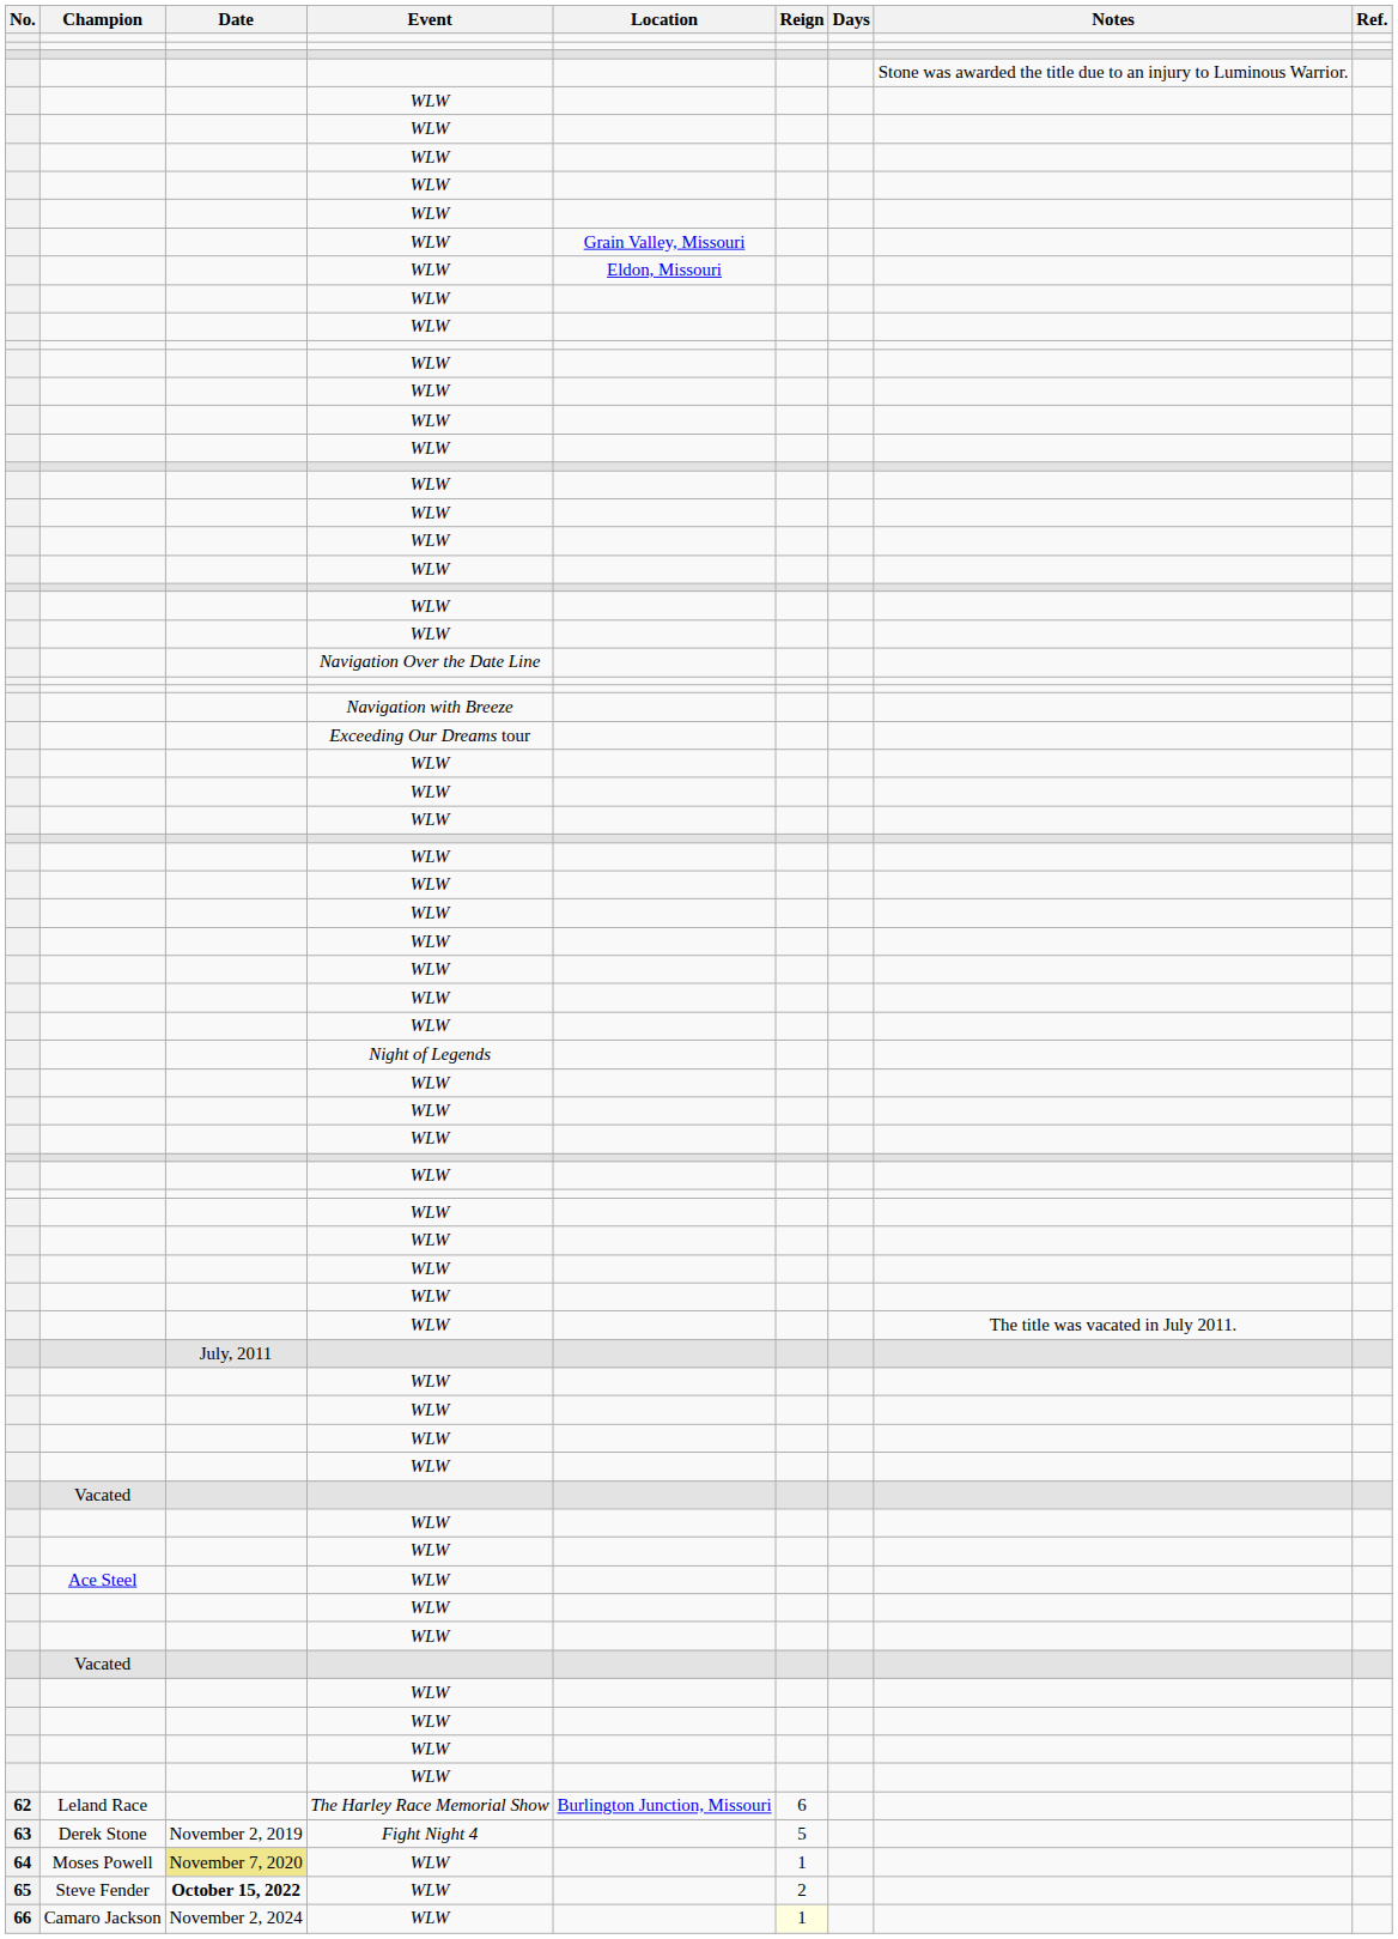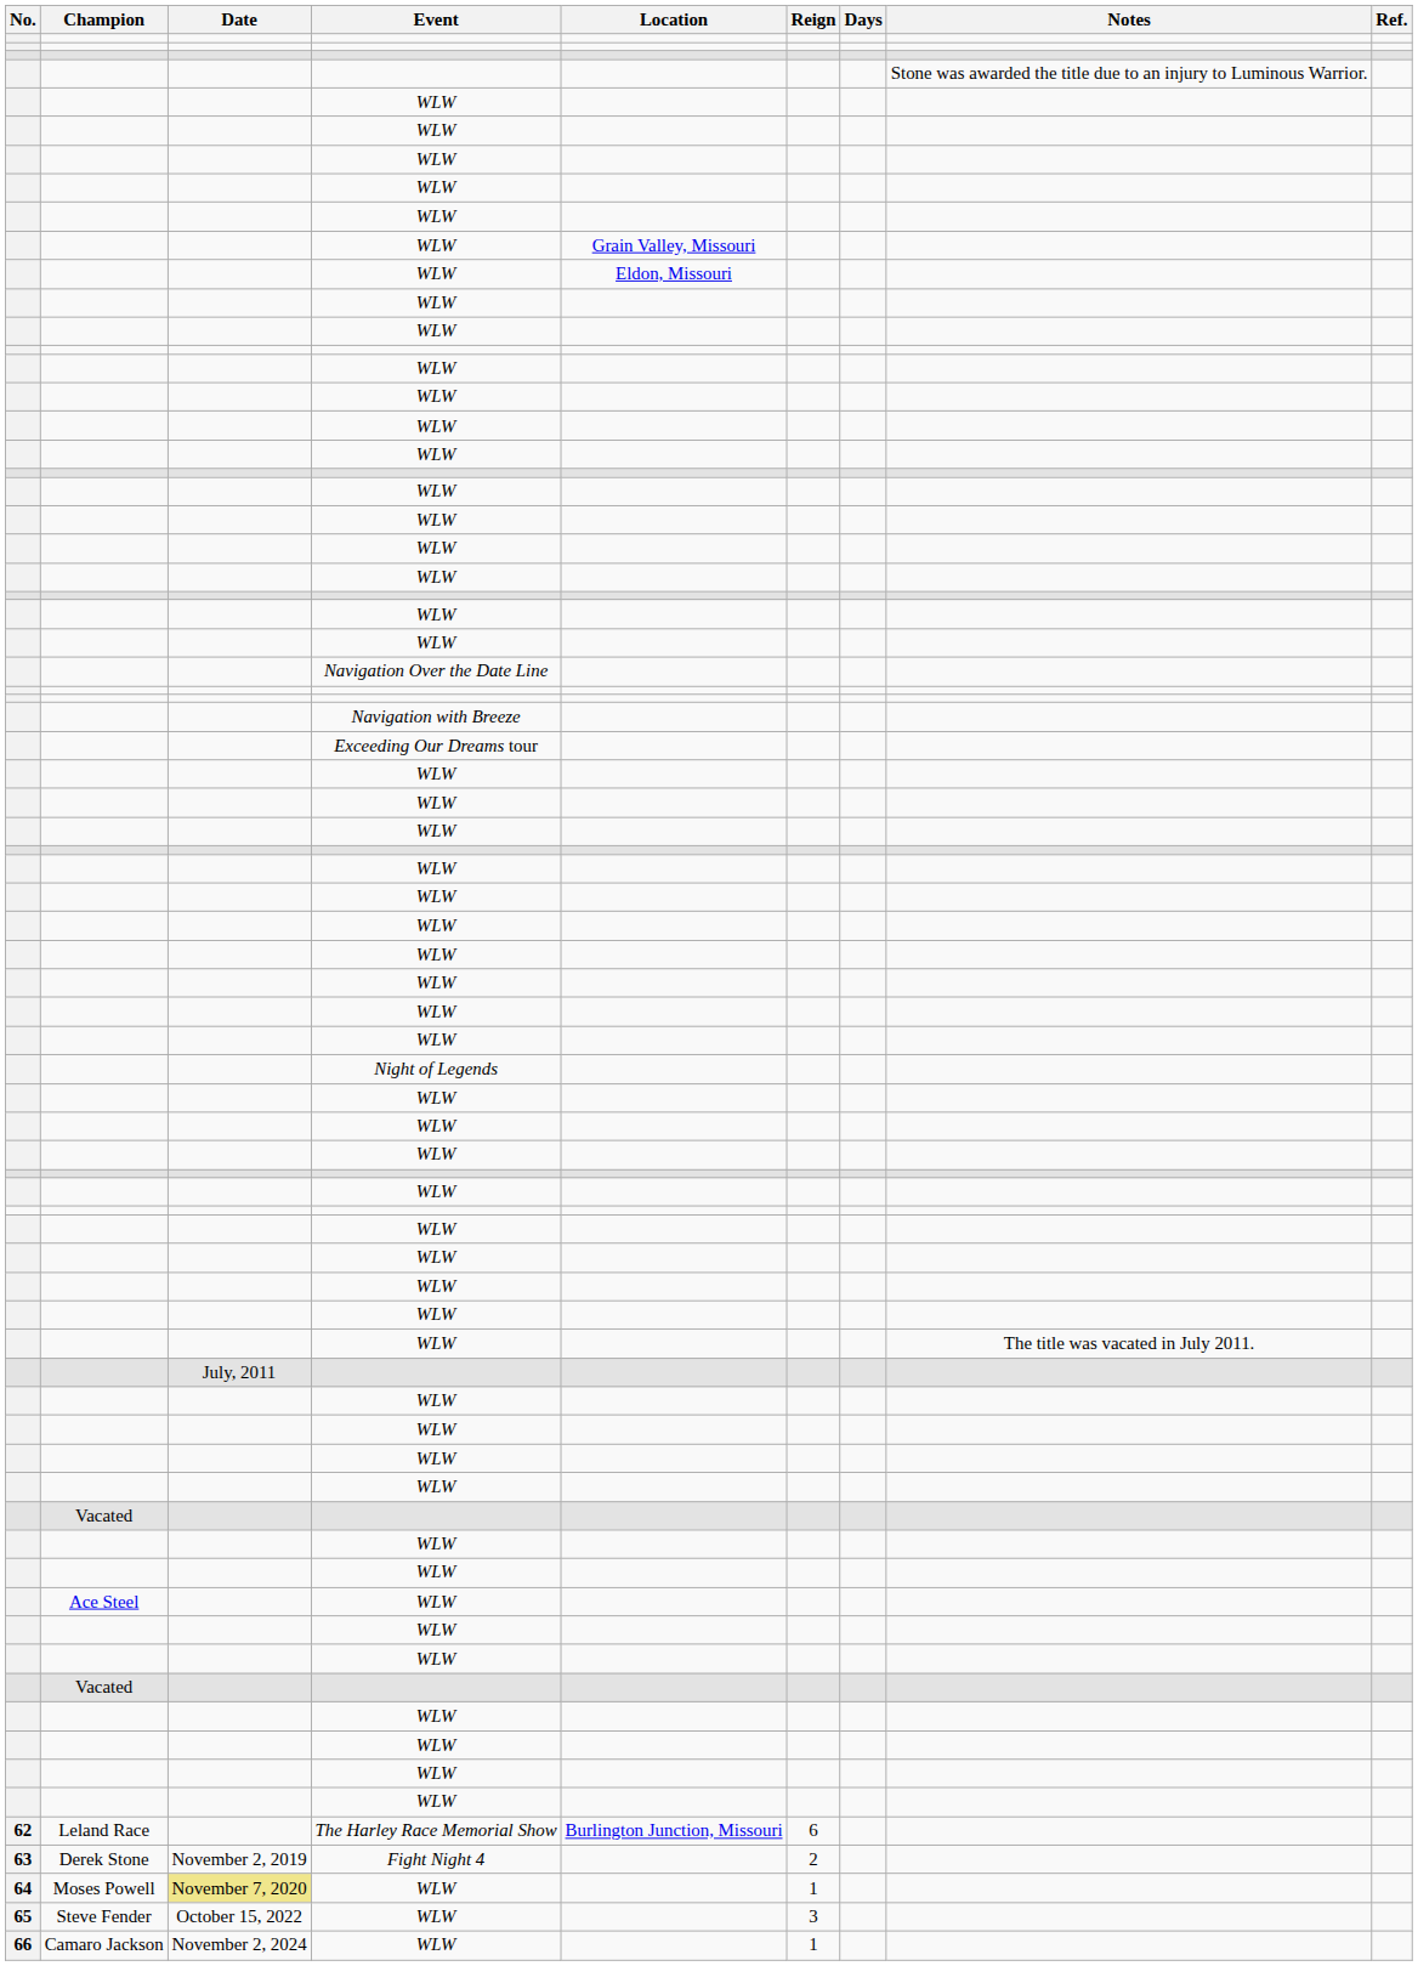Derek Stone | Reign: 5 -> 2
Steve Fender | Date: bold -> normal
Steve Fender | Reign: 2 -> 3
Camaro Jackson | Reign: lightyellow background -> no background
